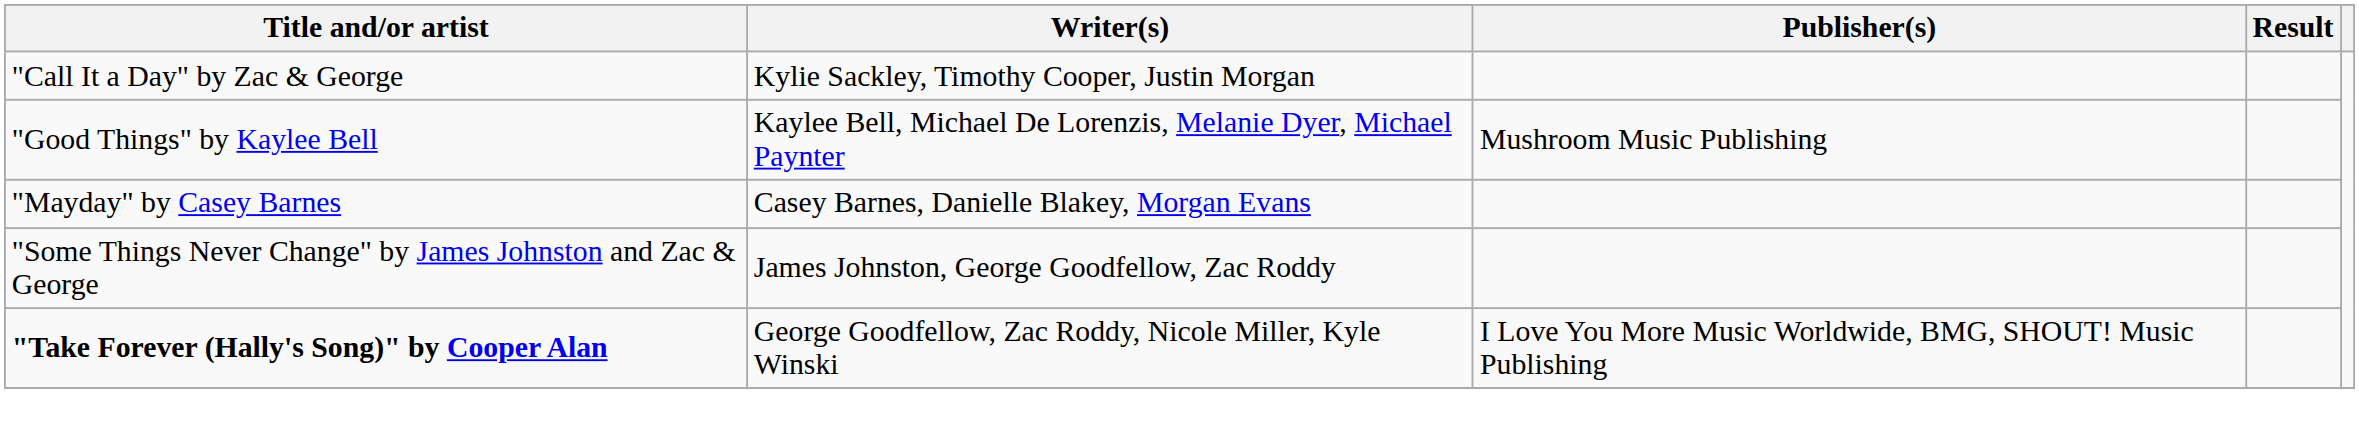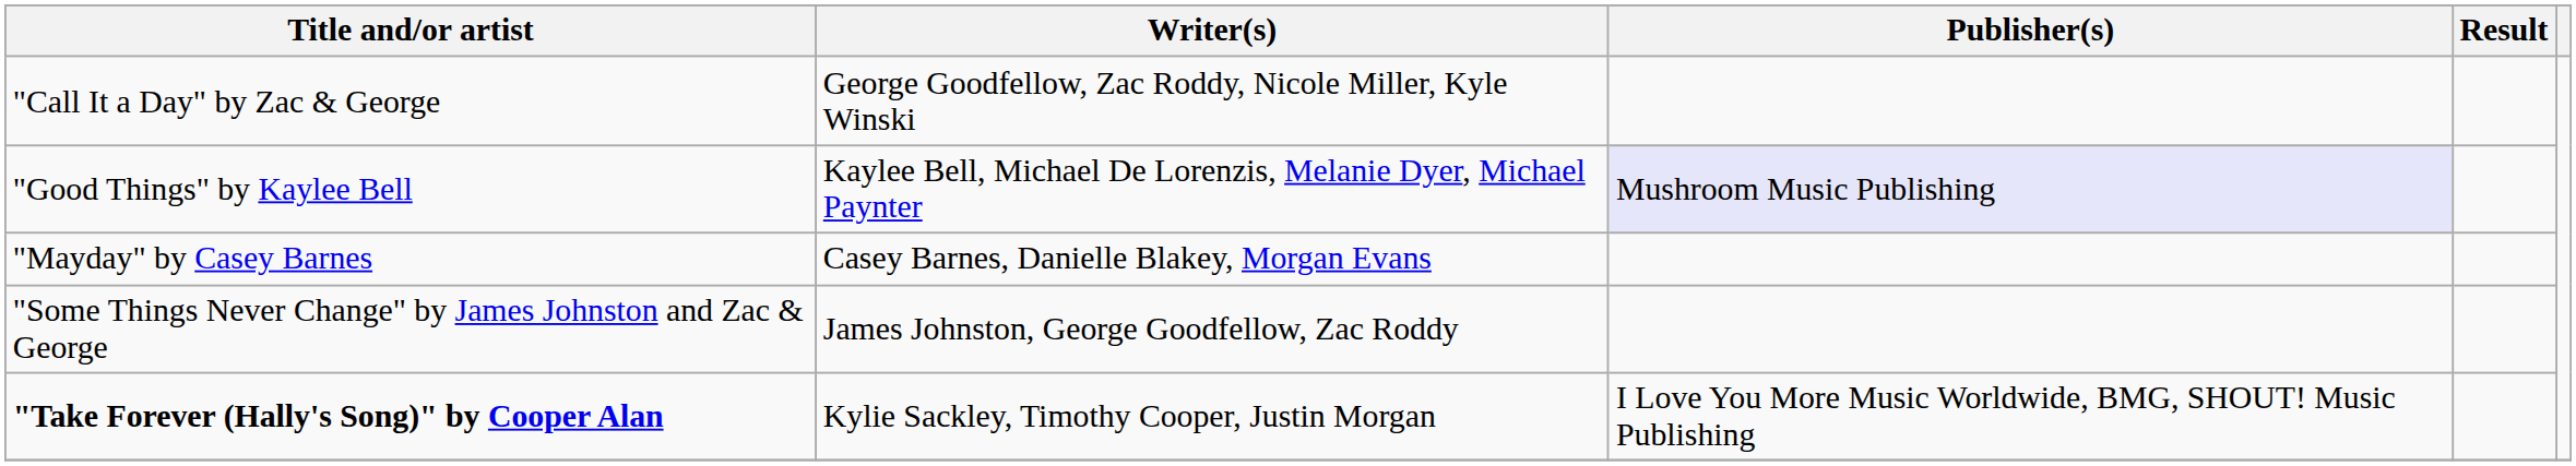"Call It a Day" by Zac & George | Writer(s): Kylie Sackley, Timothy Cooper, Justin Morgan -> George Goodfellow, Zac Roddy, Nicole Miller, Kyle Winski
"Good Things" by Kaylee Bell | Publisher(s): no background -> lavender background
"Take Forever (Hally's Song)" by Cooper Alan | Writer(s): George Goodfellow, Zac Roddy, Nicole Miller, Kyle Winski -> Kylie Sackley, Timothy Cooper, Justin Morgan
